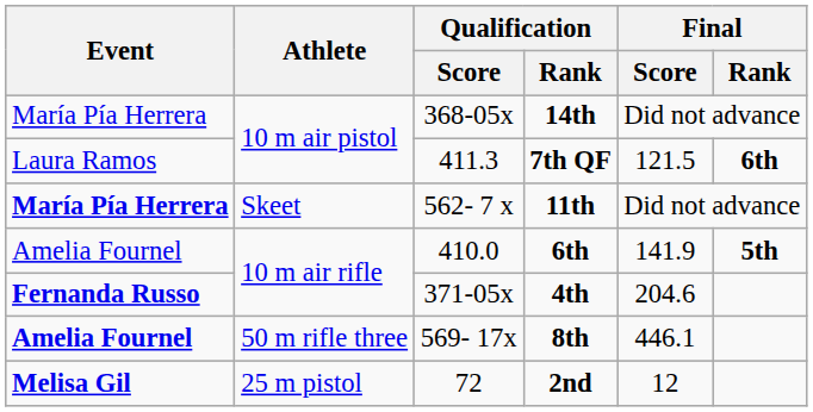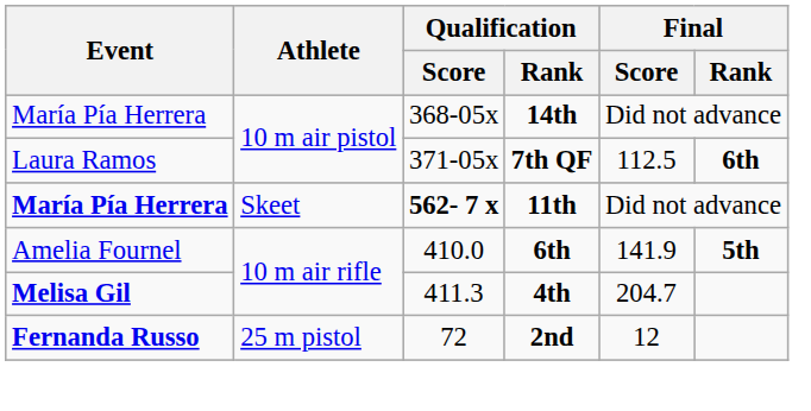7th QF | Qualification / Score: 411.3 -> 371-05x
7th QF | Final / Score: 121.5 -> 112.5
11th | Qualification / Score: normal -> bold
4th | Event: Fernanda Russo -> Melisa Gil
4th | Qualification / Score: 371-05x -> 411.3
4th | Final / Score: 204.6 -> 204.7
- row: Amelia Fournel | 50 m rifle three | 569- 17x | 8th | 446.1
2nd | Event: Melisa Gil -> Fernanda Russo
